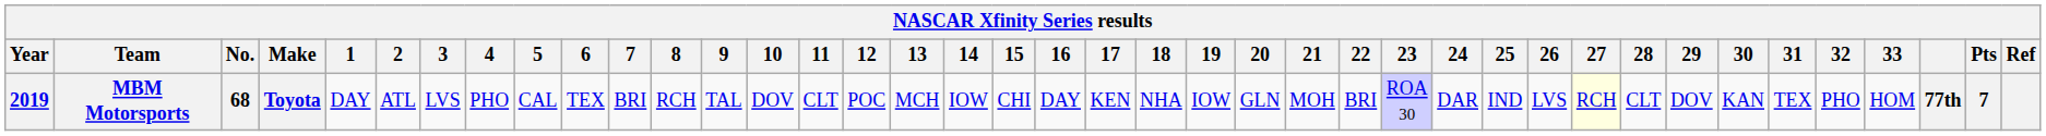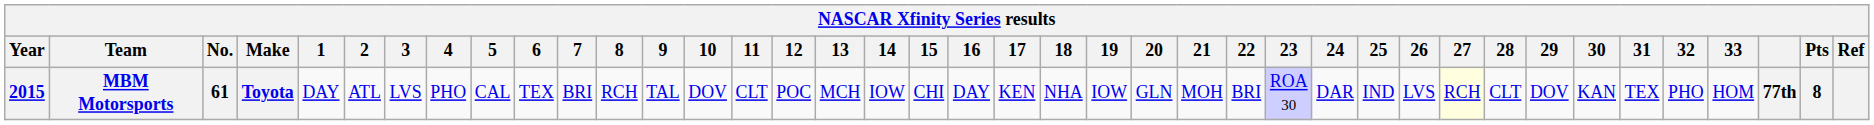MBM Motorsports | Year: 2019 -> 2015
MBM Motorsports | No.: 68 -> 61
MBM Motorsports | Pts: 7 -> 8
